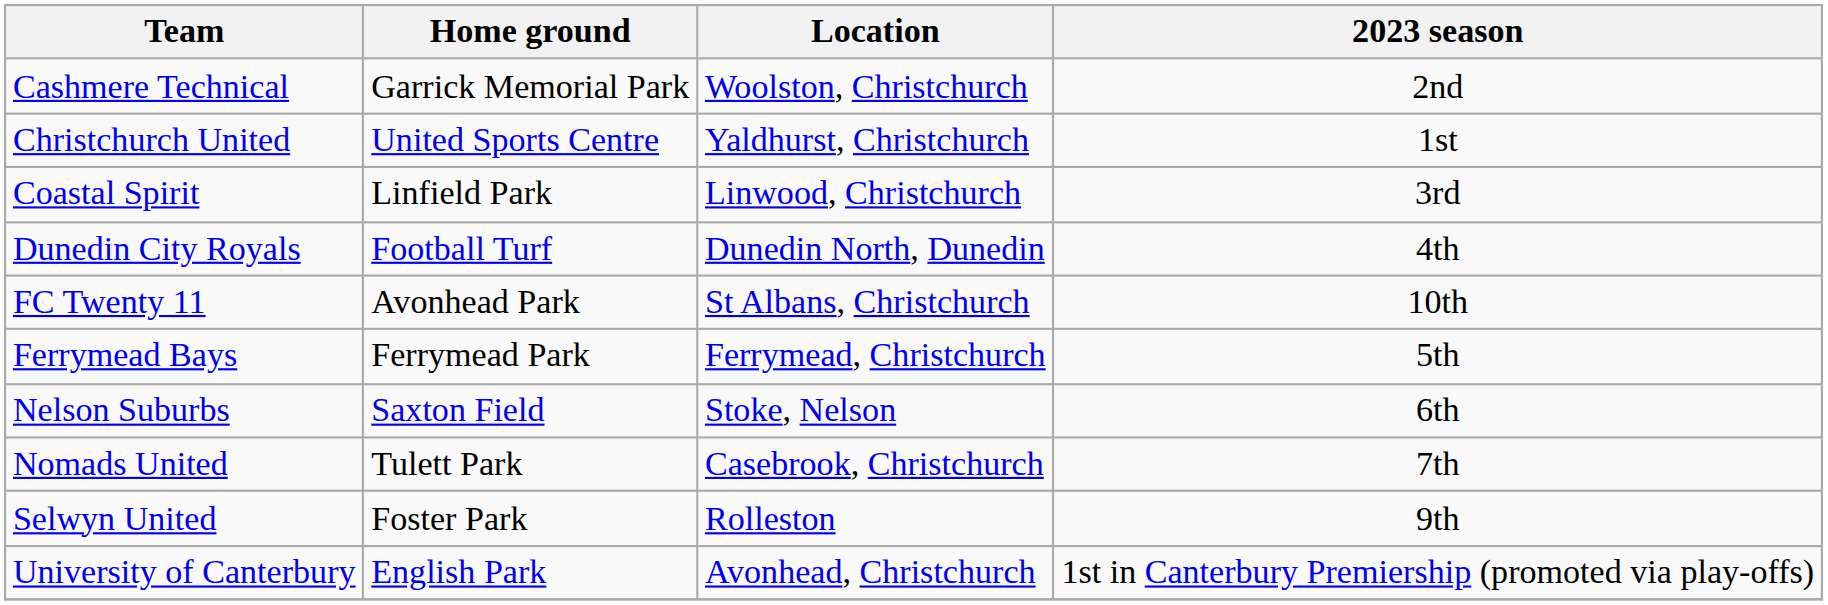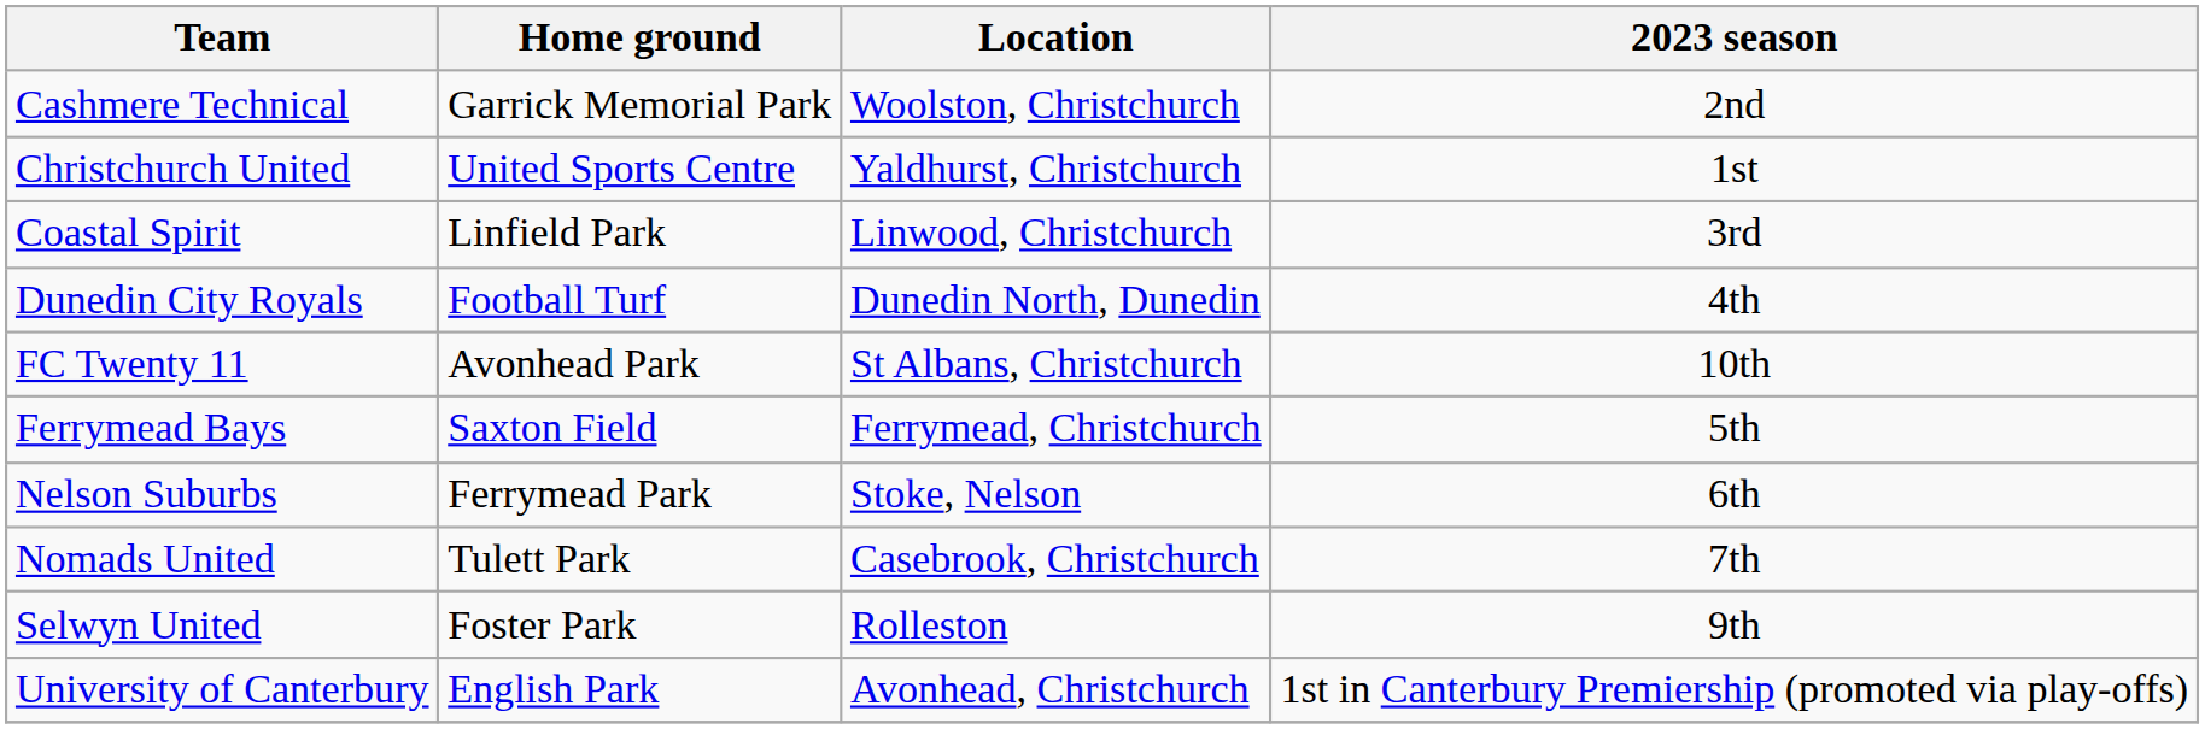Ferrymead Bays | Home ground: Ferrymead Park -> Saxton Field
Nelson Suburbs | Home ground: Saxton Field -> Ferrymead Park
